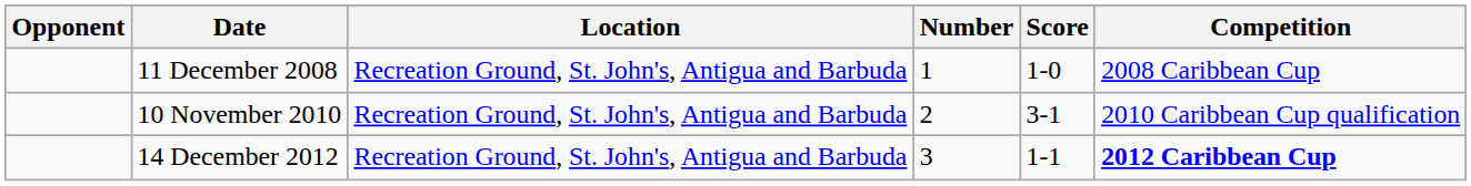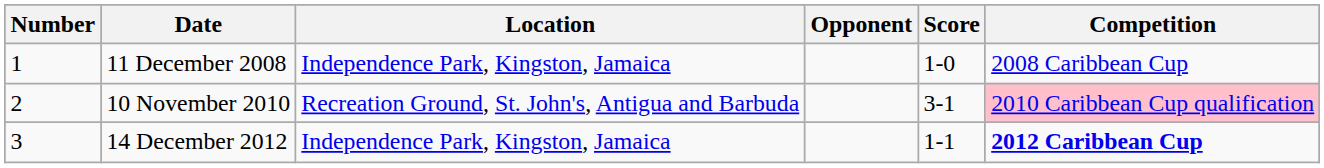columns swapped: Number <-> Opponent
11 December 2008 | Location: Recreation Ground, St. John's, Antigua and Barbuda -> Independence Park, Kingston, Jamaica
10 November 2010 | Competition: no background -> pink background
14 December 2012 | Location: Recreation Ground, St. John's, Antigua and Barbuda -> Independence Park, Kingston, Jamaica
